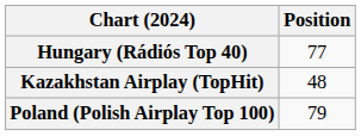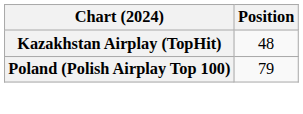- row: Hungary (Rádiós Top 40) | 77
